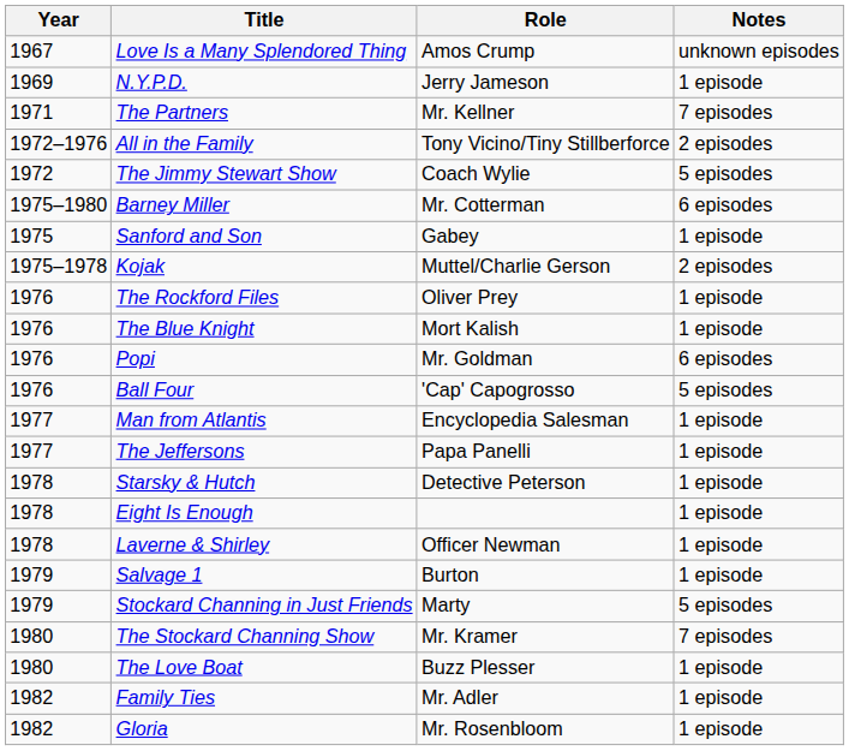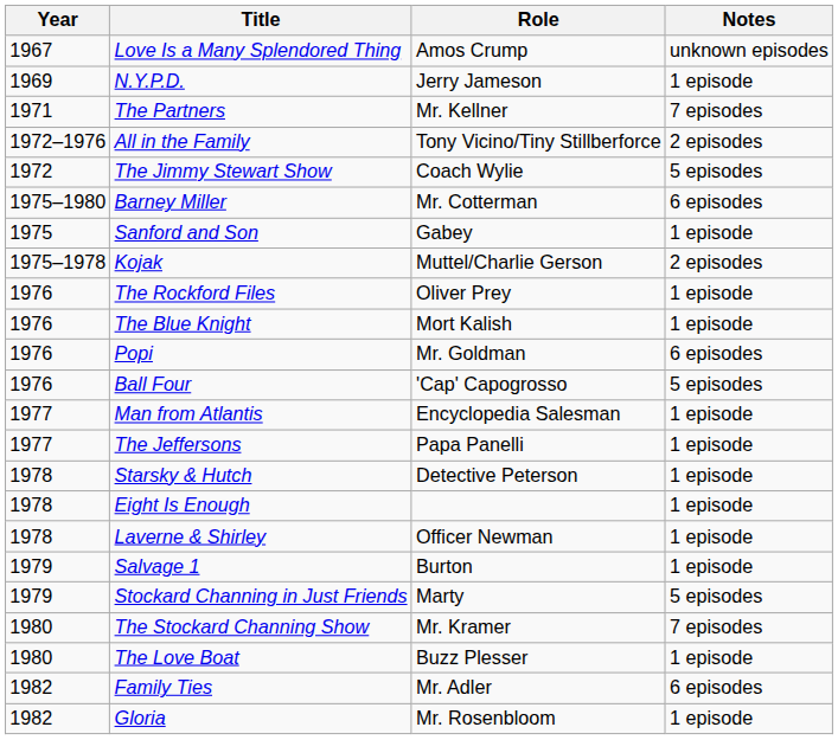Family Ties | Notes: 1 episode -> 6 episodes
